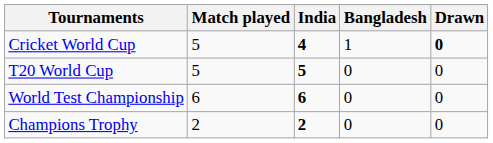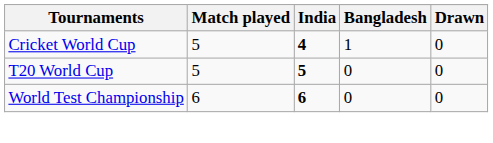Cricket World Cup | Drawn: bold -> normal
- row: Champions Trophy | 2 | 2 | 0 | 0
